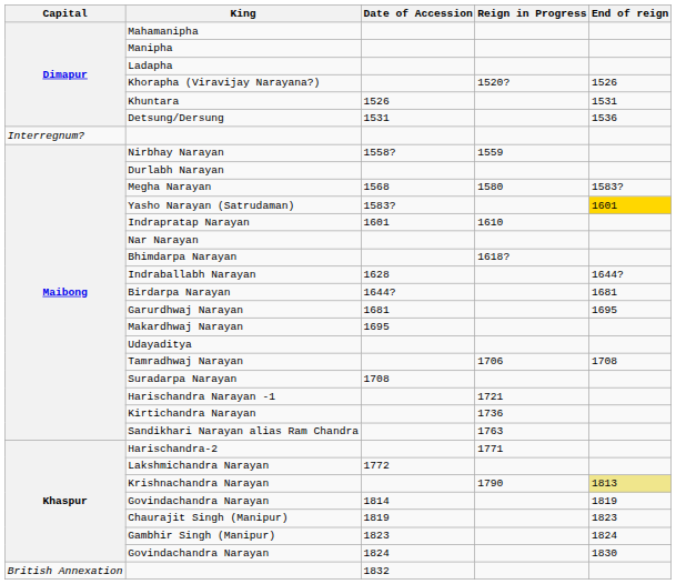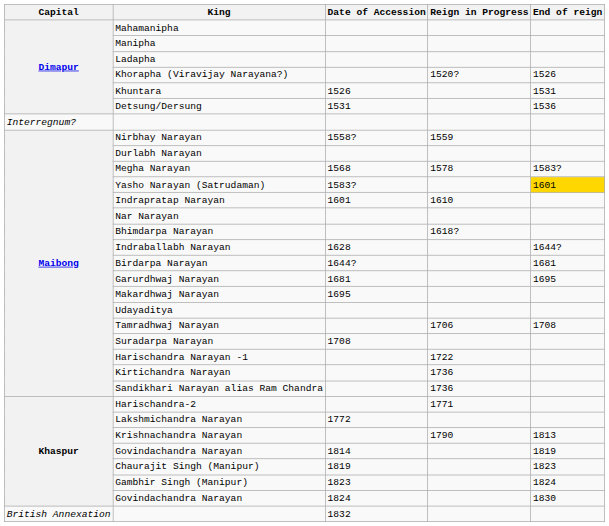Megha Narayan | Reign in Progress: 1580 -> 1578
Harischandra Narayan -1 | Reign in Progress: 1721 -> 1722
Sandikhari Narayan alias Ram Chandra | Reign in Progress: 1763 -> 1736
Krishnachandra Narayan | End of reign: khaki background -> no background
